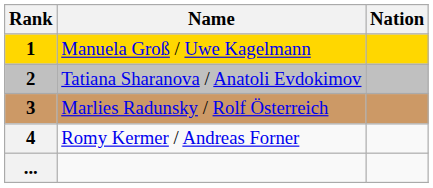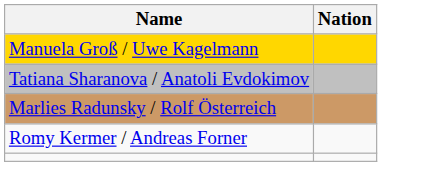- column: Rank | 1 | 2 | 3 | 4 | ...
